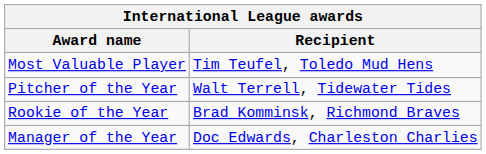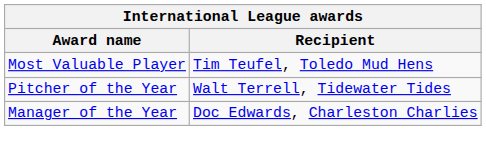- row: Rookie of the Year | Brad Komminsk, Richmond Braves
